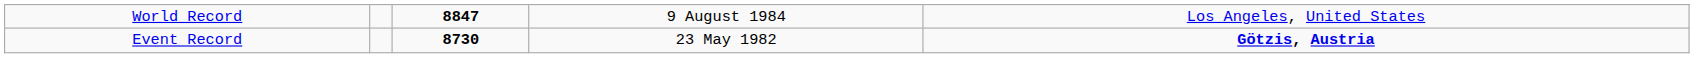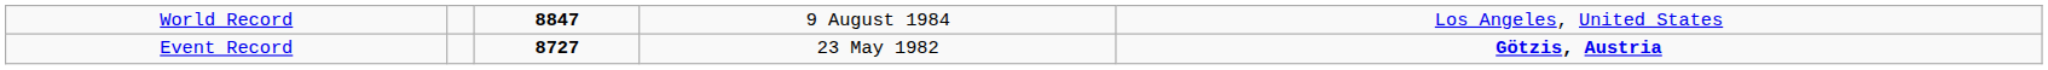Event Record | column 3: 8730 -> 8727
